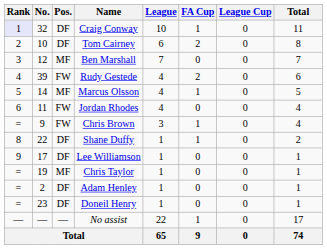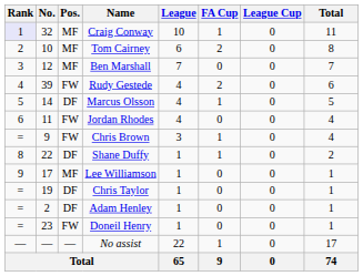Craig Conway | Pos.: DF -> MF
Tom Cairney | Pos.: DF -> MF
Marcus Olsson | Pos.: MF -> DF
Lee Williamson | Pos.: DF -> MF
Chris Taylor | Pos.: MF -> DF
Doneil Henry | Pos.: DF -> FW
